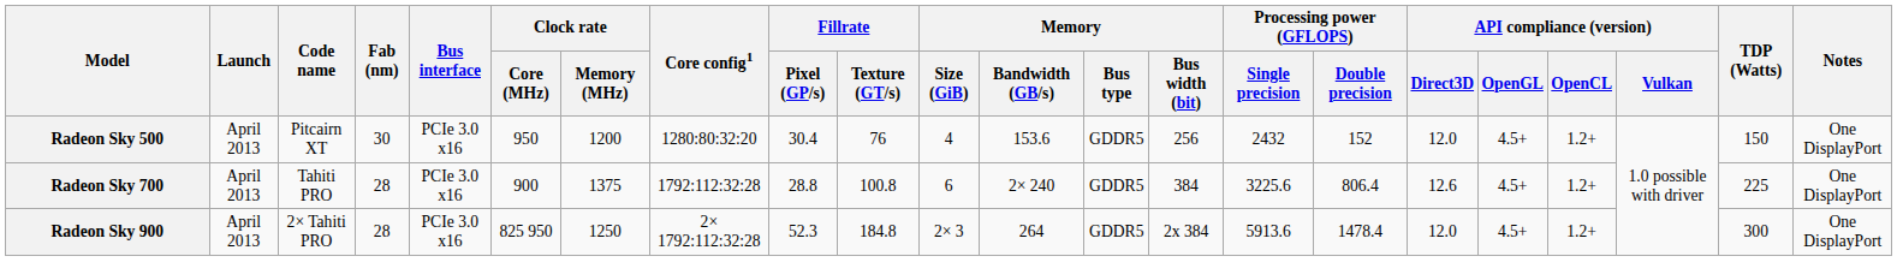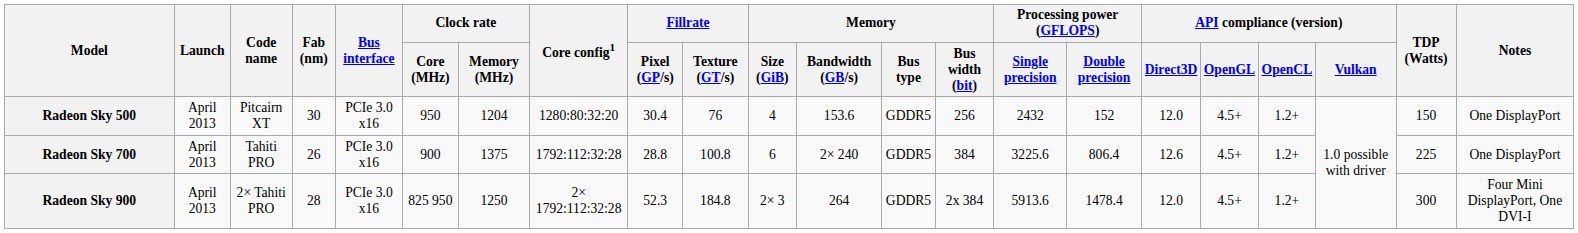Radeon Sky 500 | Clock rate / Memory (MHz): 1200 -> 1204
Radeon Sky 700 | Fab (nm): 28 -> 26
Radeon Sky 900 | Notes: One DisplayPort -> Four Mini DisplayPort, One DVI-I
